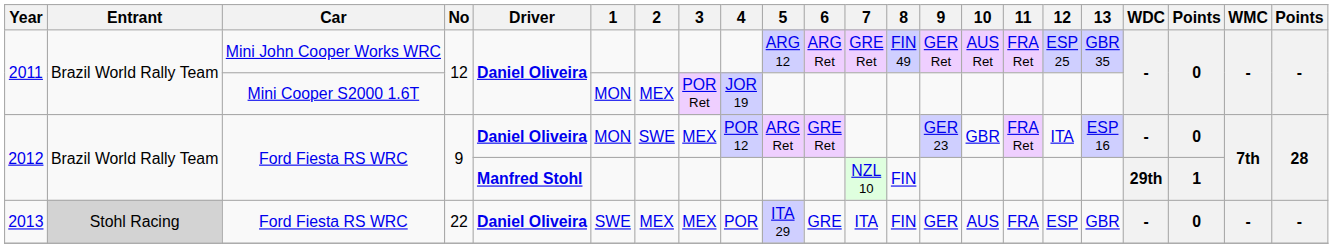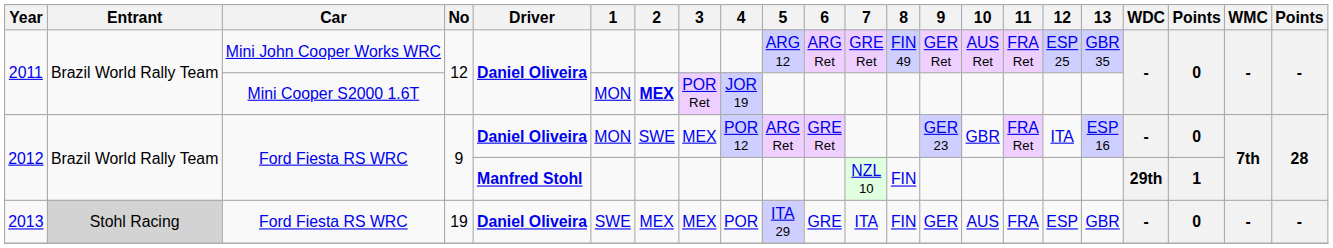2011 / Mini Cooper S2000 1.6T | 2: normal -> bold
2013 | No: 22 -> 19
